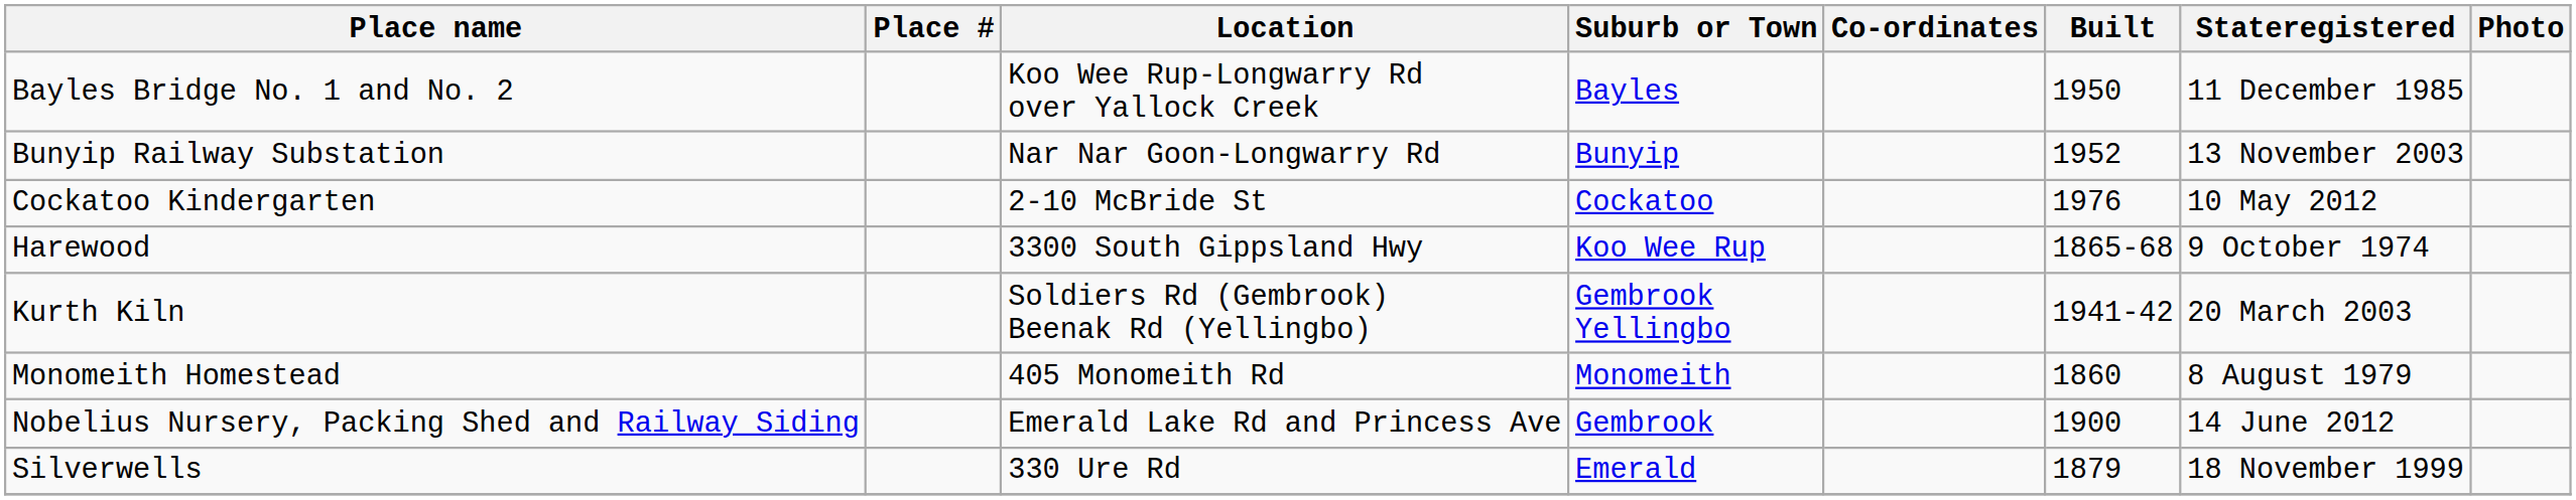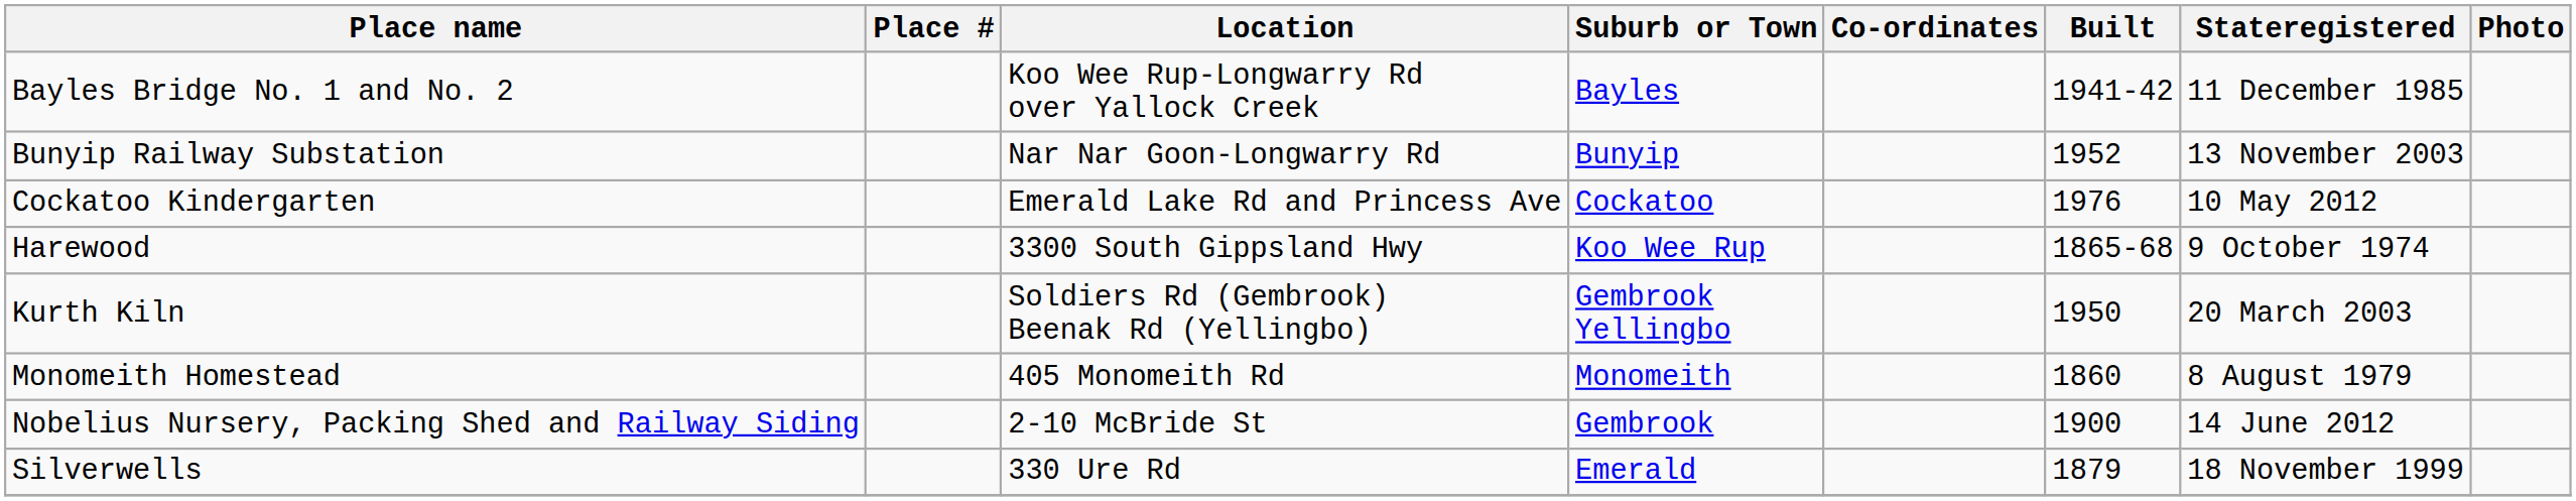Bayles Bridge No. 1 and No. 2 | Built: 1950 -> 1941-42
Cockatoo Kindergarten | Location: 2-10 McBride St -> Emerald Lake Rd and Princess Ave
Kurth Kiln | Built: 1941-42 -> 1950
Nobelius Nursery, Packing Shed and Railway Siding | Location: Emerald Lake Rd and Princess Ave -> 2-10 McBride St
